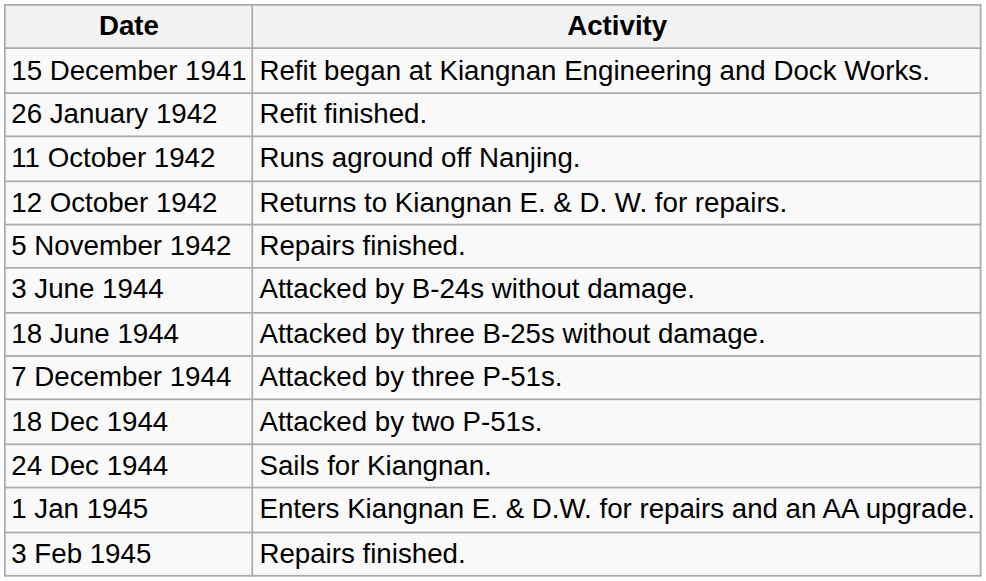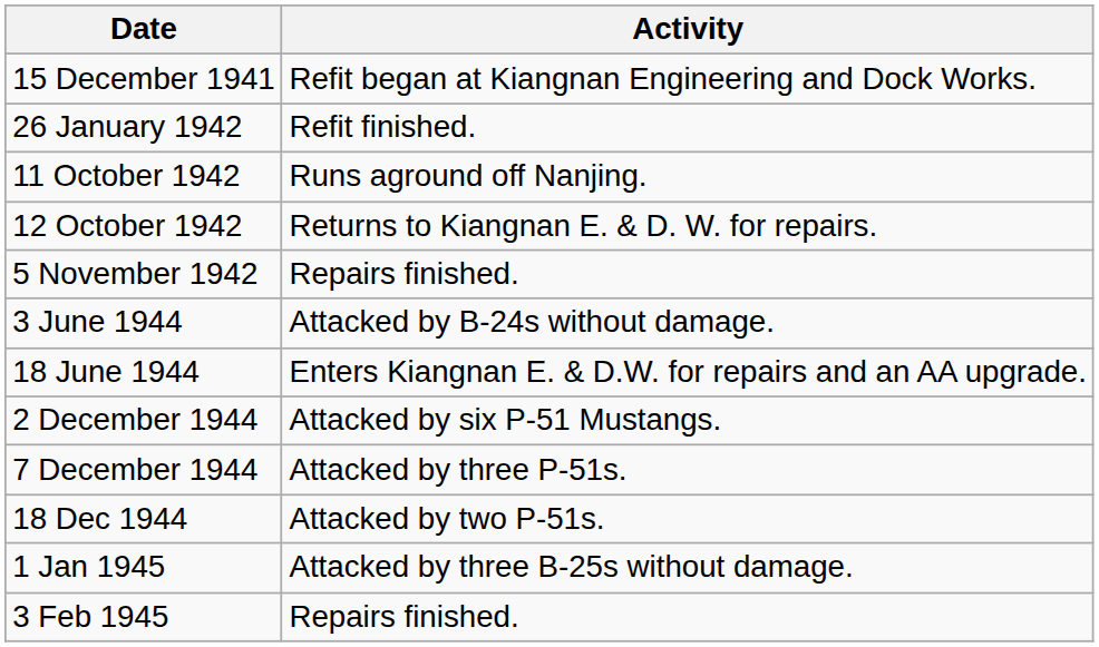18 June 1944 | Activity: Attacked by three B-25s without damage. -> Enters Kiangnan E. & D.W. for repairs and an AA upgrade.
+ row: 2 December 1944 | Attacked by six P-51 Mustangs.
- row: 24 Dec 1944 | Sails for Kiangnan.
1 Jan 1945 | Activity: Enters Kiangnan E. & D.W. for repairs and an AA upgrade. -> Attacked by three B-25s without damage.
